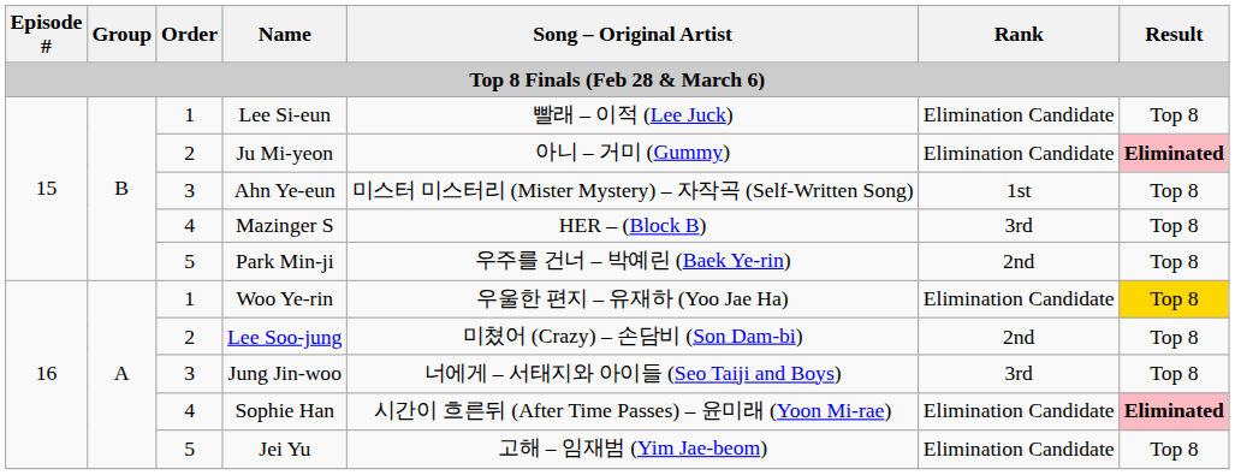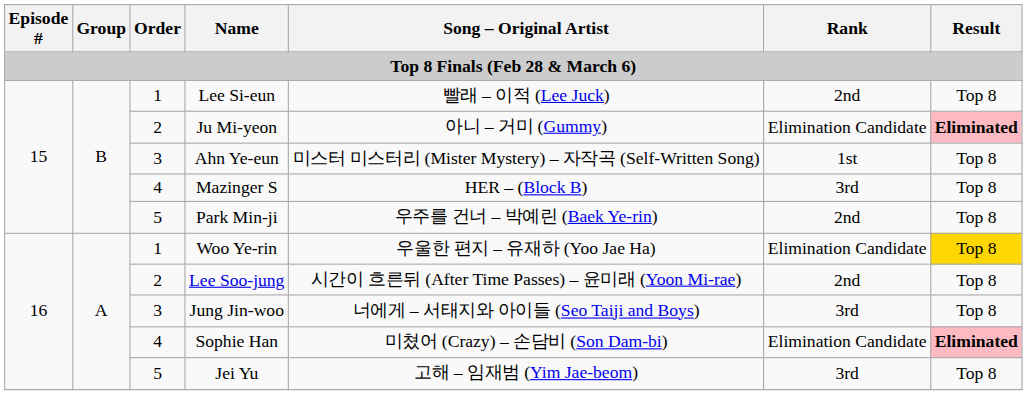Lee Si-eun | Rank: Elimination Candidate -> 2nd
Lee Soo-jung | Song – Original Artist: 미쳤어 (Crazy) – 손담비 (Son Dam-bi) -> 시간이 흐른뒤 (After Time Passes) – 윤미래 (Yoon Mi-rae)
Sophie Han | Song – Original Artist: 시간이 흐른뒤 (After Time Passes) – 윤미래 (Yoon Mi-rae) -> 미쳤어 (Crazy) – 손담비 (Son Dam-bi)
Jei Yu | Rank: Elimination Candidate -> 3rd
